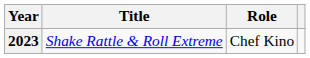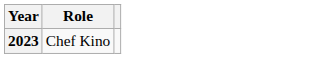- column: Title | Shake Rattle & Roll Extreme
